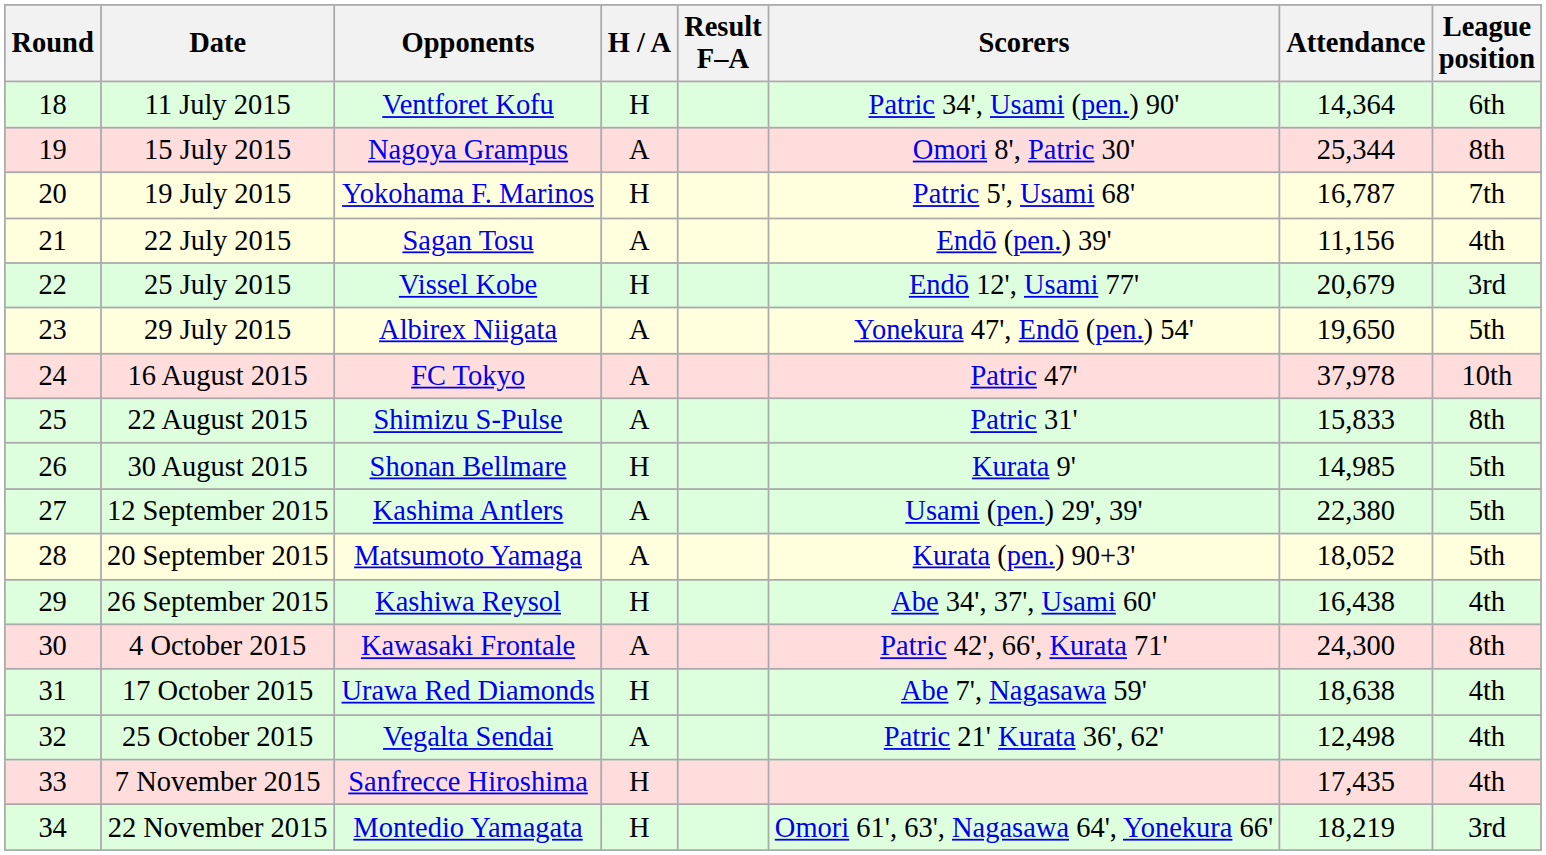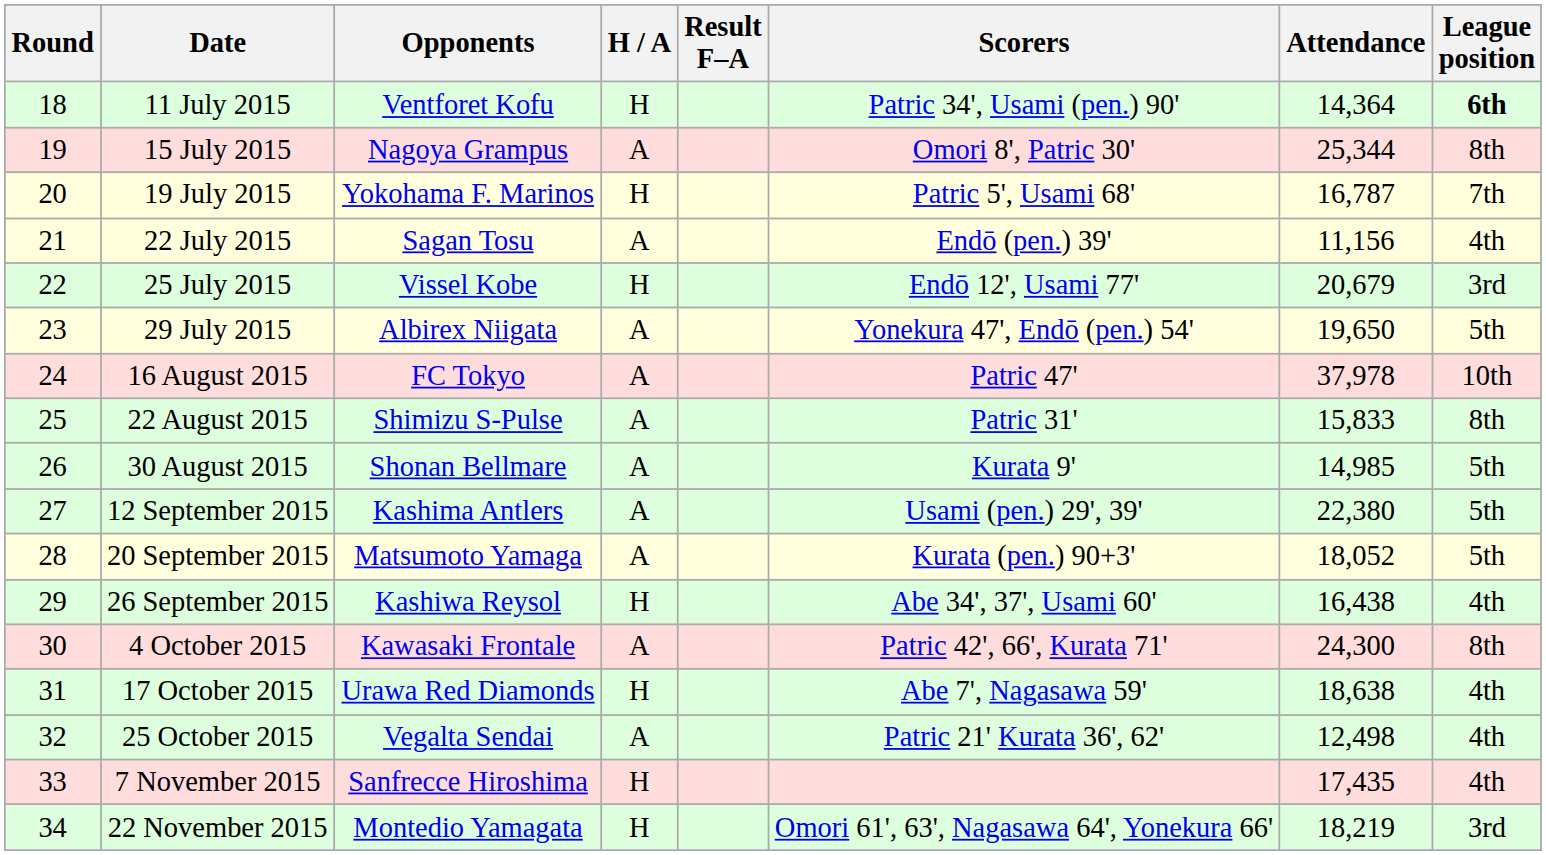11 July 2015 | League position: normal -> bold
30 August 2015 | H / A: H -> A
